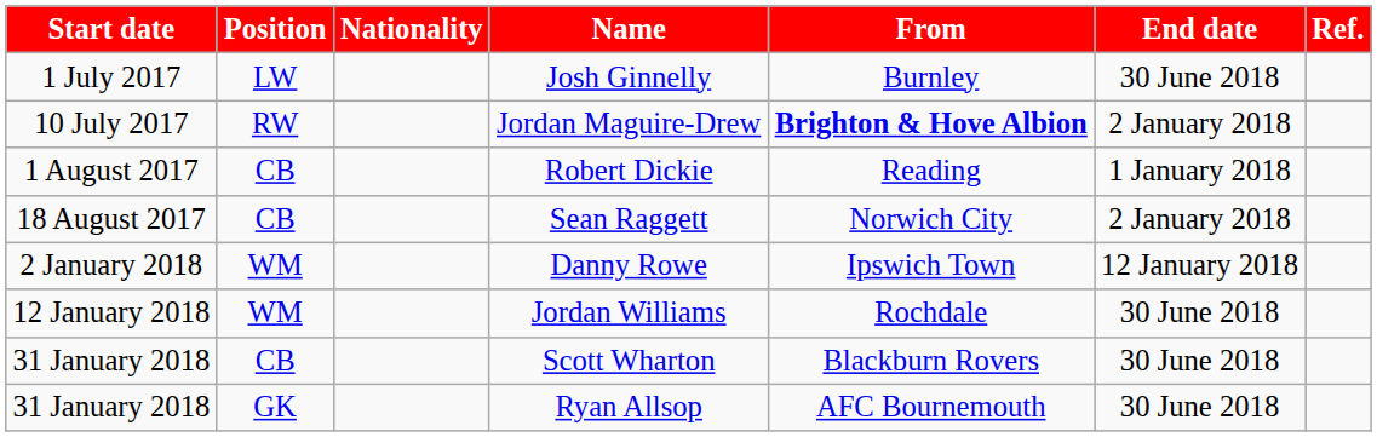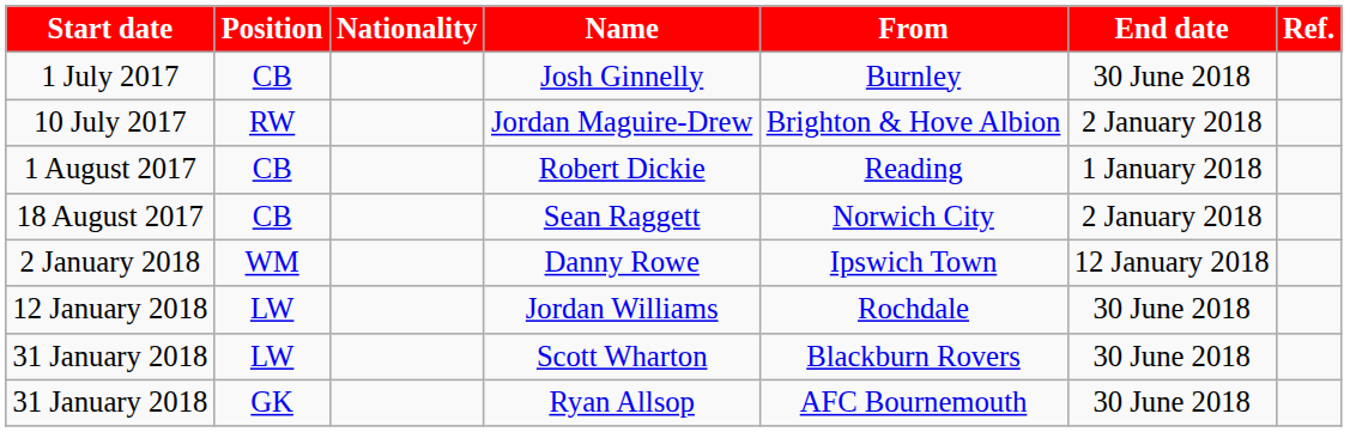Josh Ginnelly | Position: LW -> CB
Jordan Maguire-Drew | From: bold -> normal
Jordan Williams | Position: WM -> LW
Scott Wharton | Position: CB -> LW
